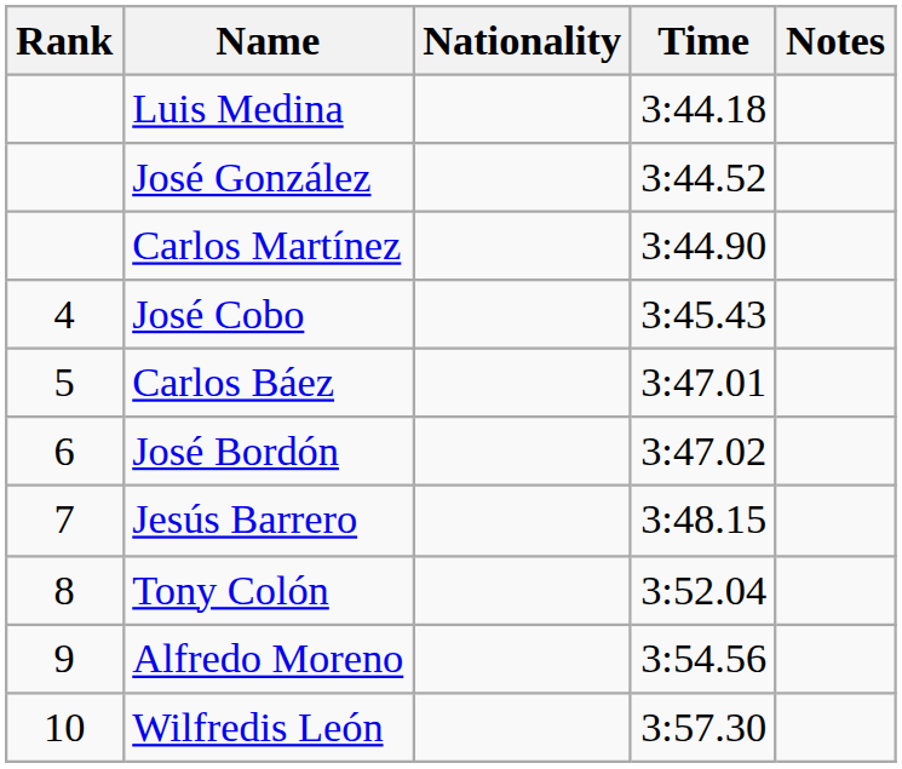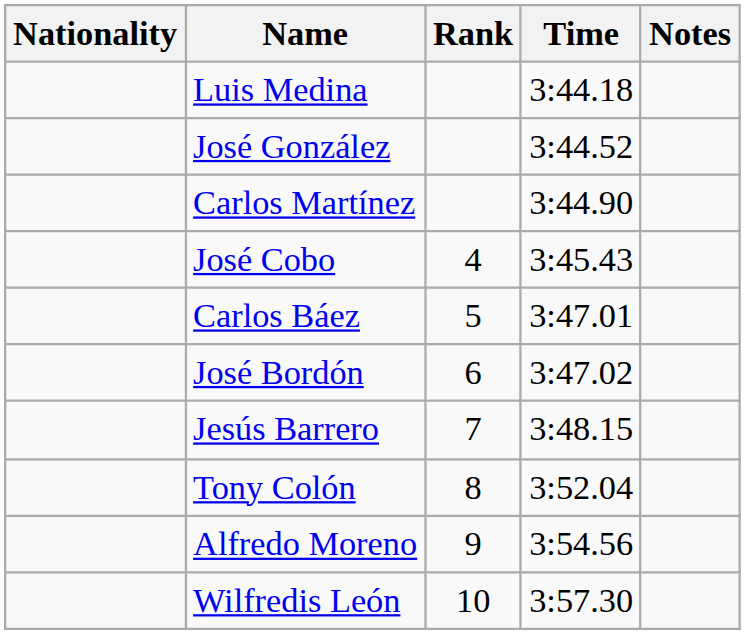columns swapped: Rank <-> Nationality
